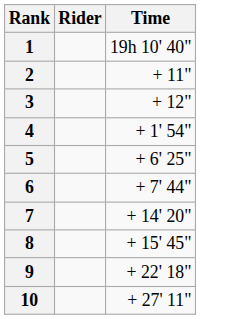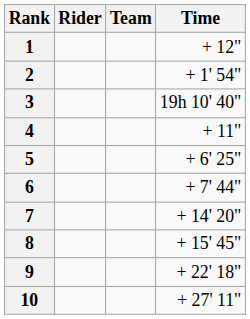+ column: Team
1 | Time: 19h 10' 40" -> + 12"
2 | Time: + 11" -> + 1' 54"
3 | Time: + 12" -> 19h 10' 40"
4 | Time: + 1' 54" -> + 11"
